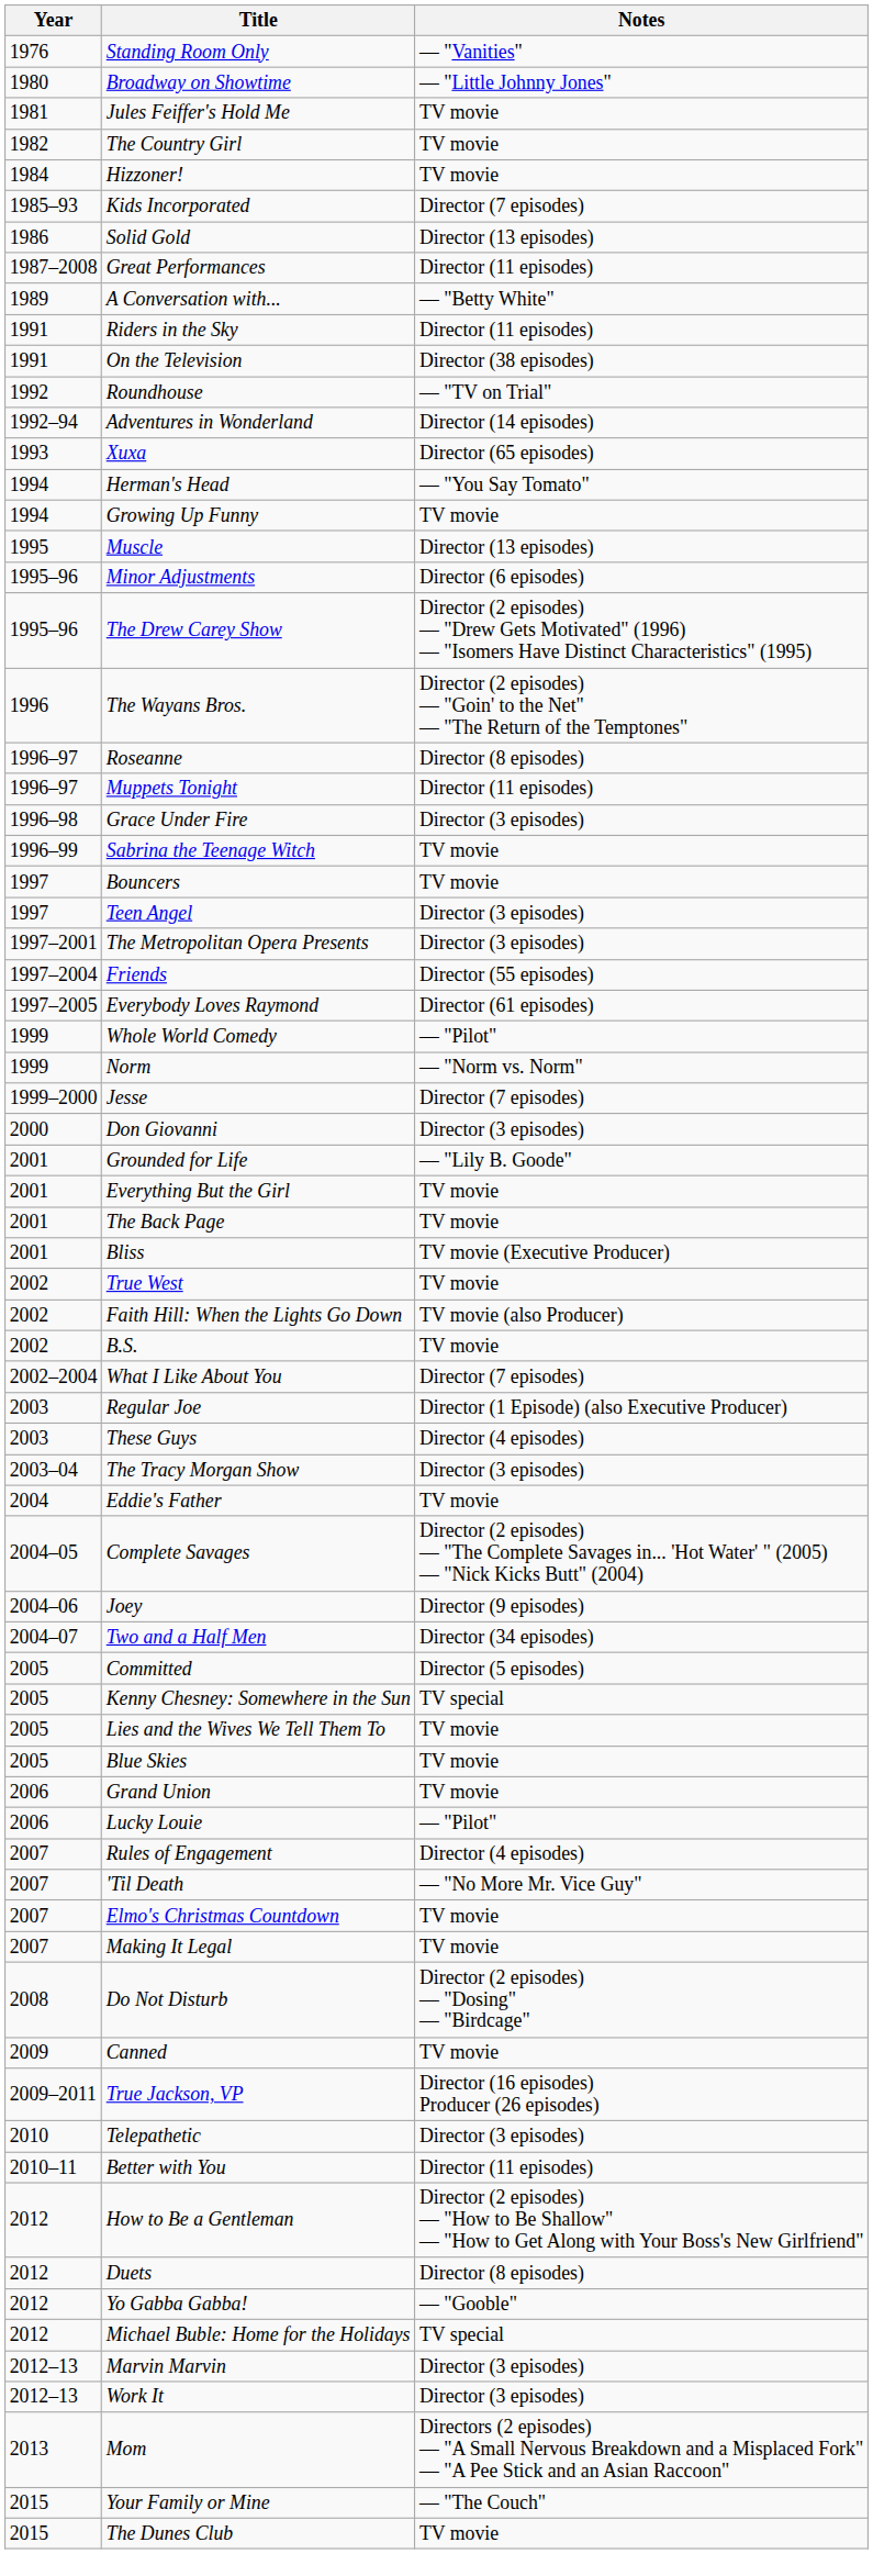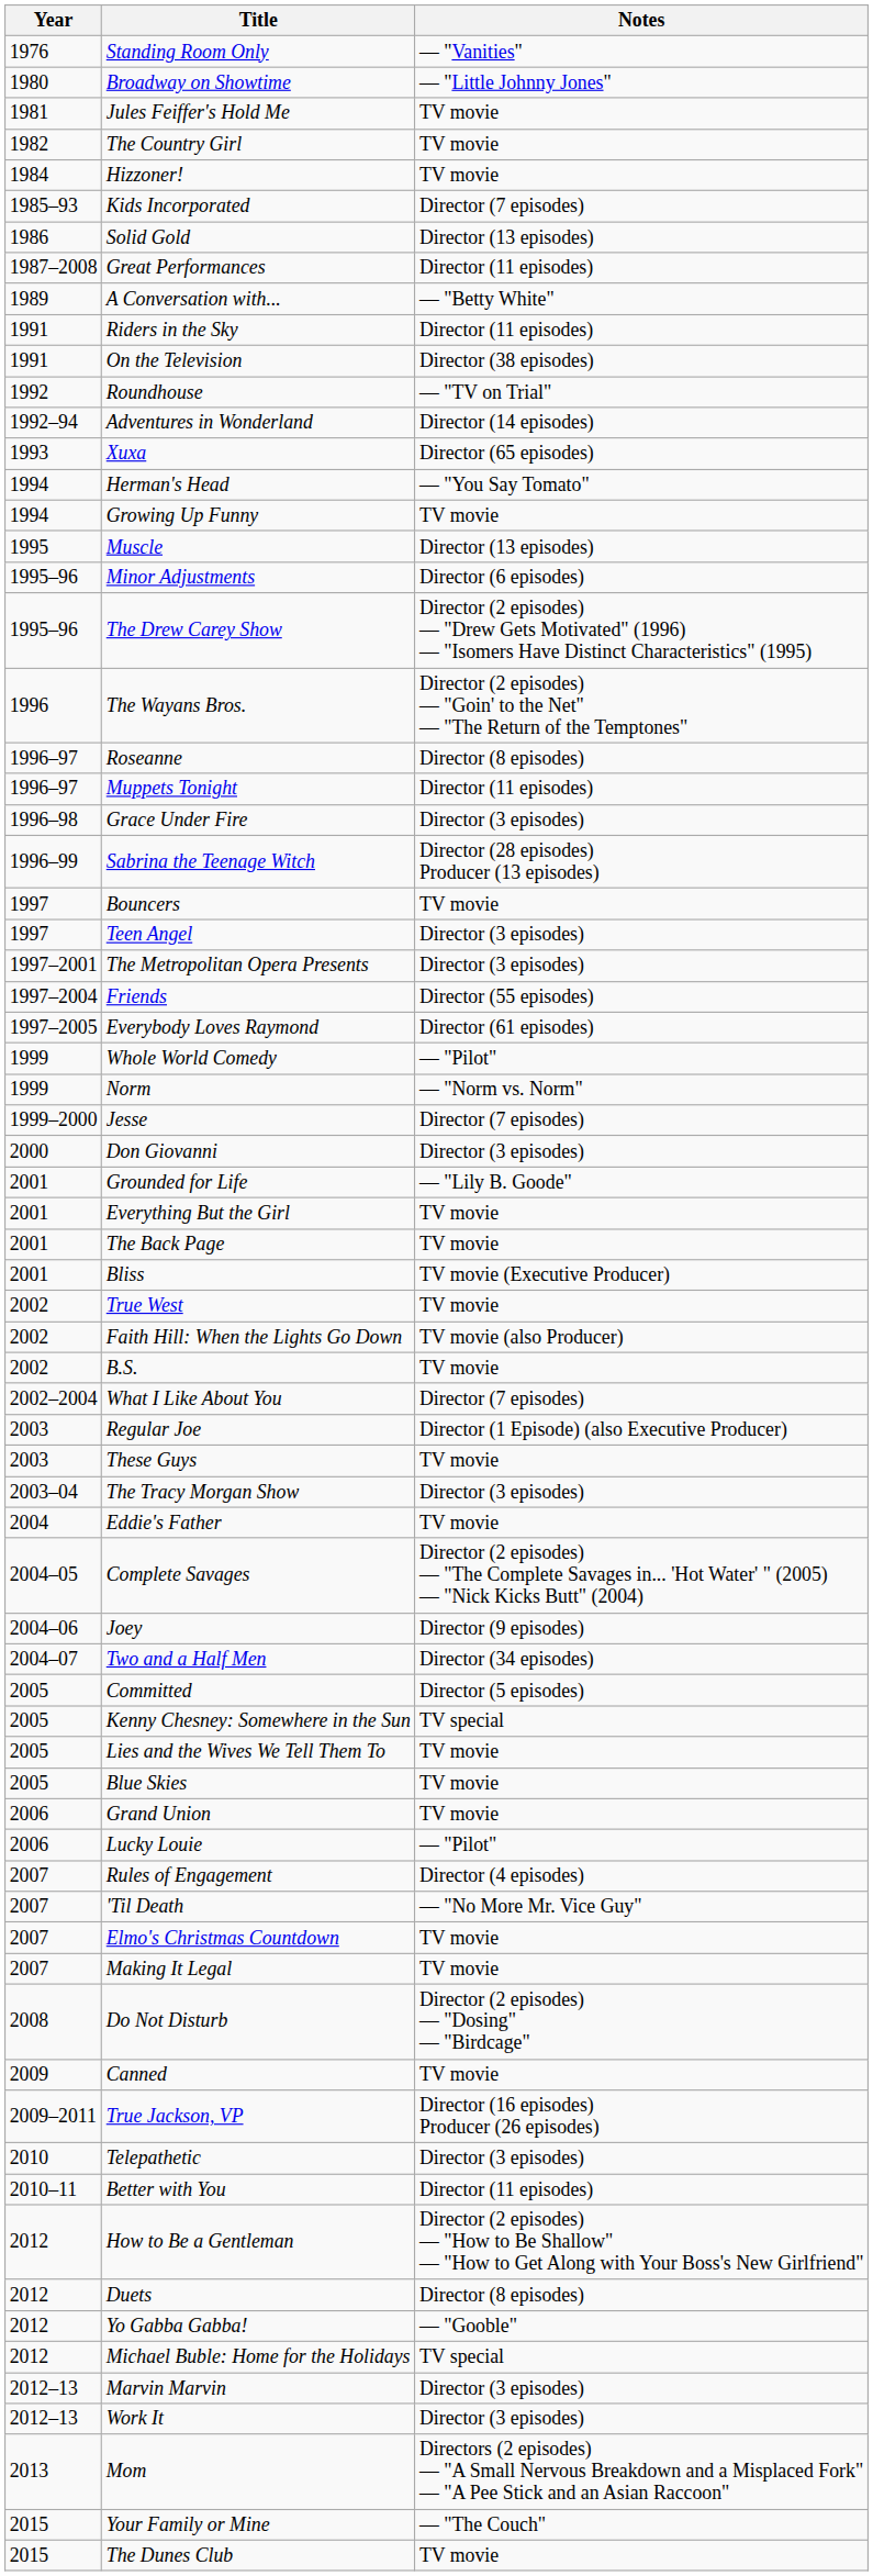Sabrina the Teenage Witch | Notes: TV movie -> Director (28 episodes) Producer (13 episodes)
These Guys | Notes: Director (4 episodes) -> TV movie
